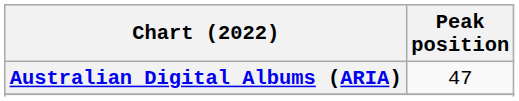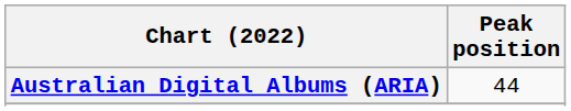Australian Digital Albums (ARIA) | Peak position: 47 -> 44
